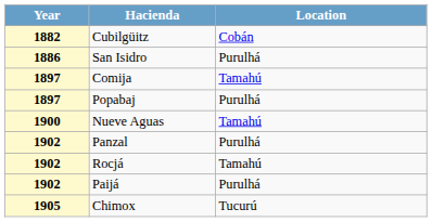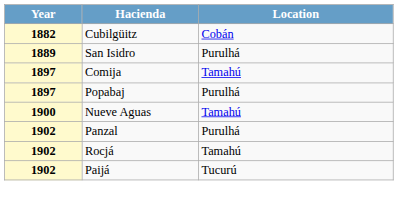San Isidro | Year: 1886 -> 1889
Paijá | Location: Purulhá -> Tucurú
- row: 1905 | Chimox | Tucurú
